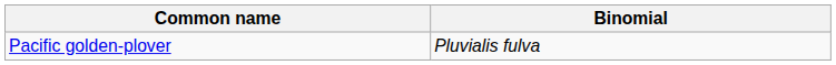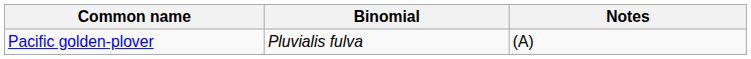+ column: Notes | (A)
